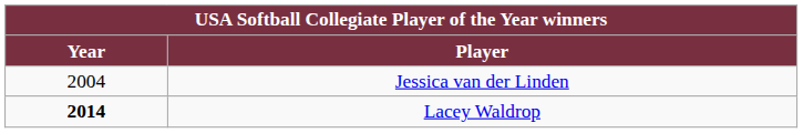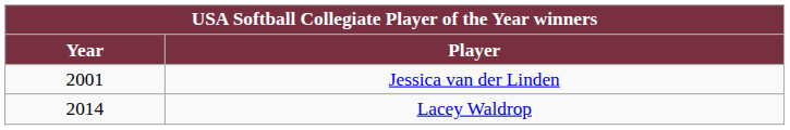Jessica van der Linden | Year: 2004 -> 2001
Lacey Waldrop | Year: bold -> normal
